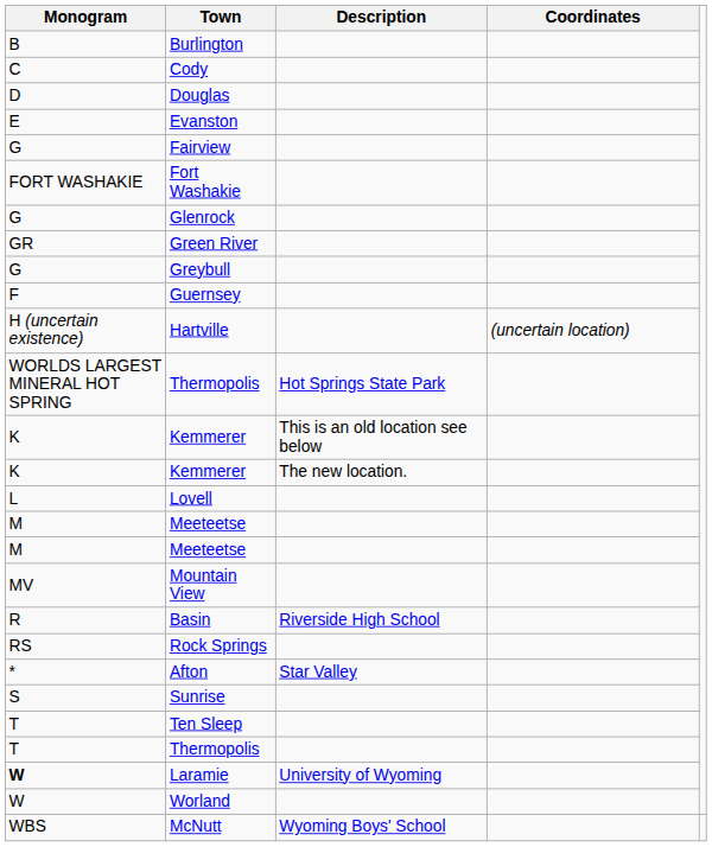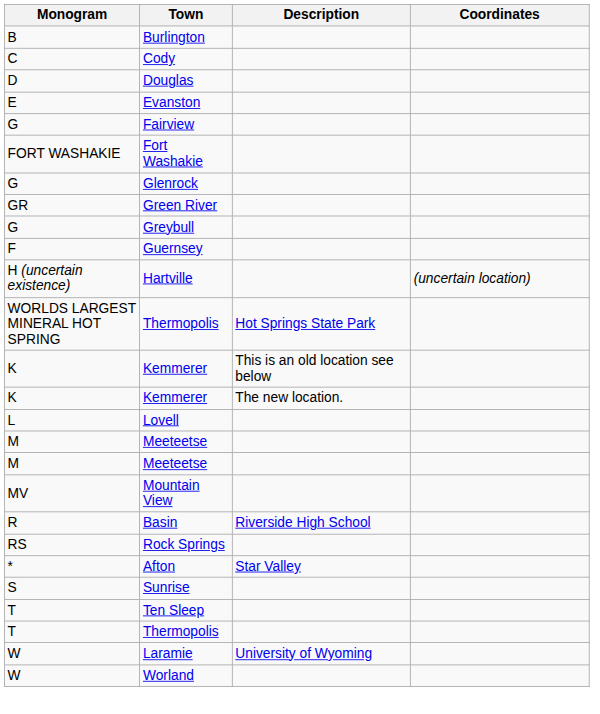Laramie | Monogram: bold -> normal
- row: WBS | McNutt | Wyoming Boys' School
